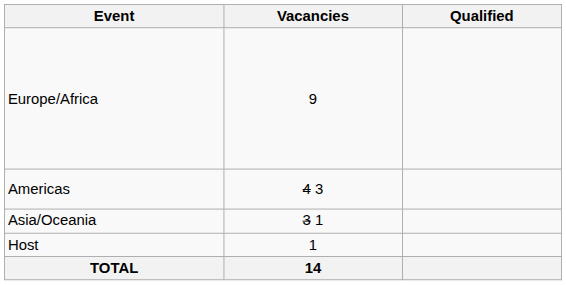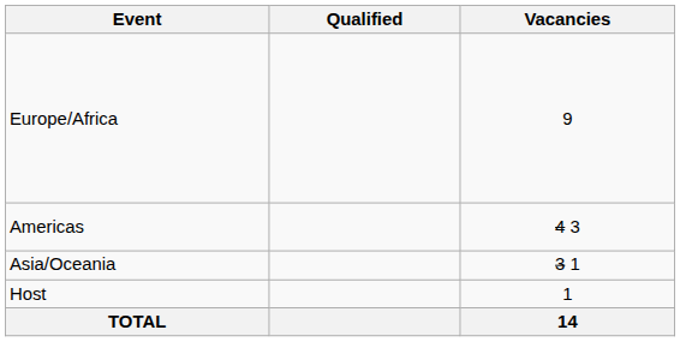columns swapped: Vacancies <-> Qualified
